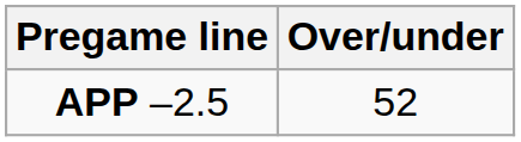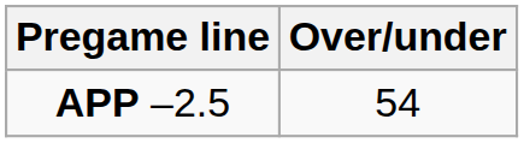APP –2.5 | Over/under: 52 -> 54
